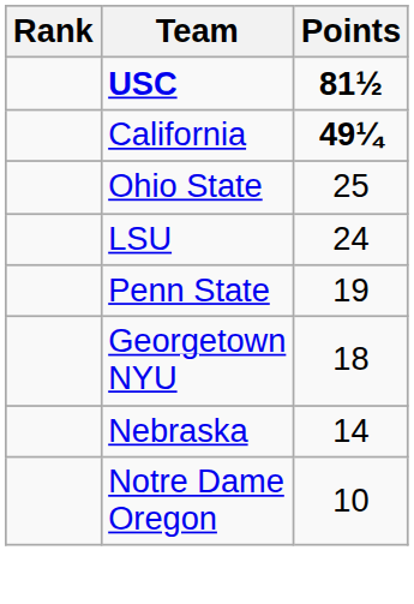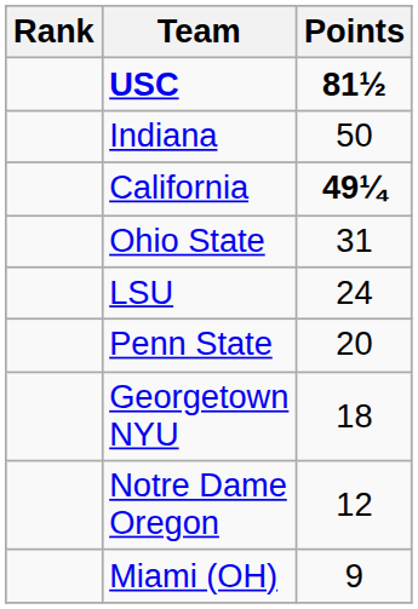+ row: Indiana | 50
Ohio State | Points: 25 -> 31
Penn State | Points: 19 -> 20
- row: Nebraska | 14
Notre Dame Oregon | Points: 10 -> 12
+ row: Miami (OH) | 9
